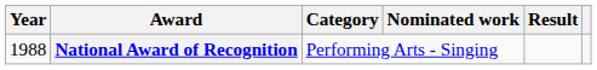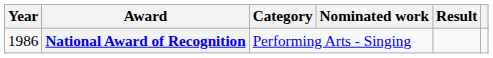National Award of Recognition | Year: 1988 -> 1986
